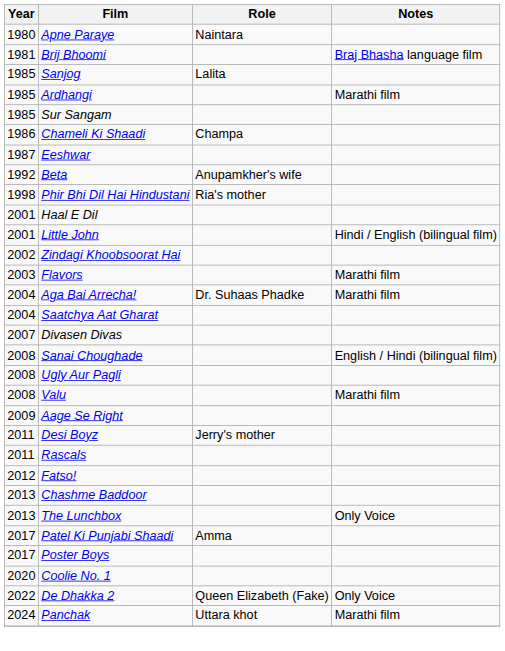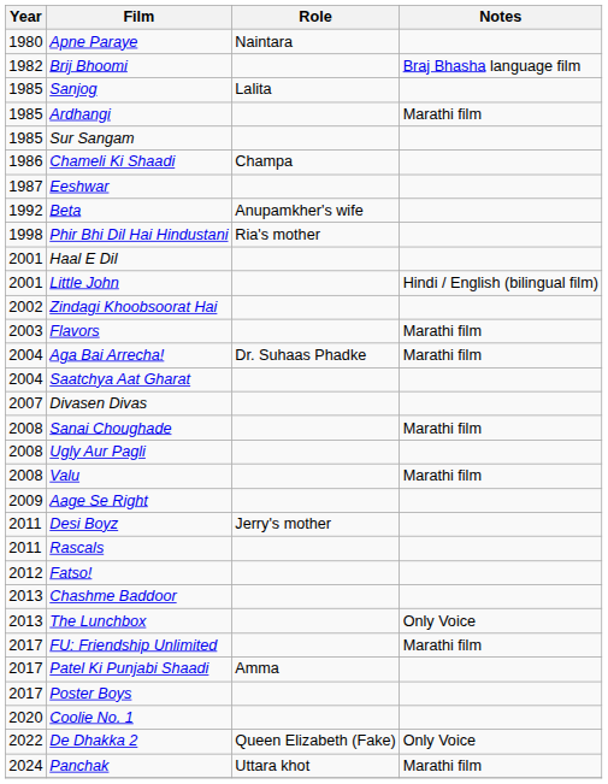Brij Bhoomi | Year: 1981 -> 1982
Sanai Choughade | Notes: English / Hindi (bilingual film) -> Marathi film
+ row: 2017 | FU: Friendship Unlimited | Marathi film
